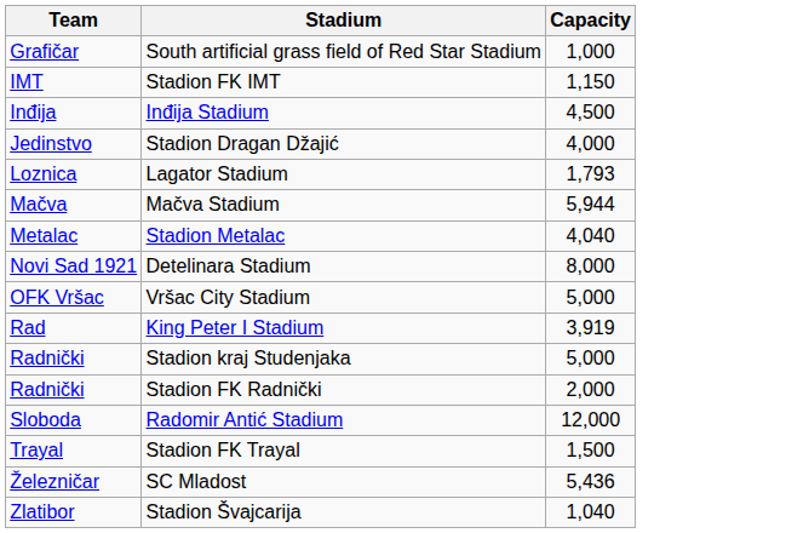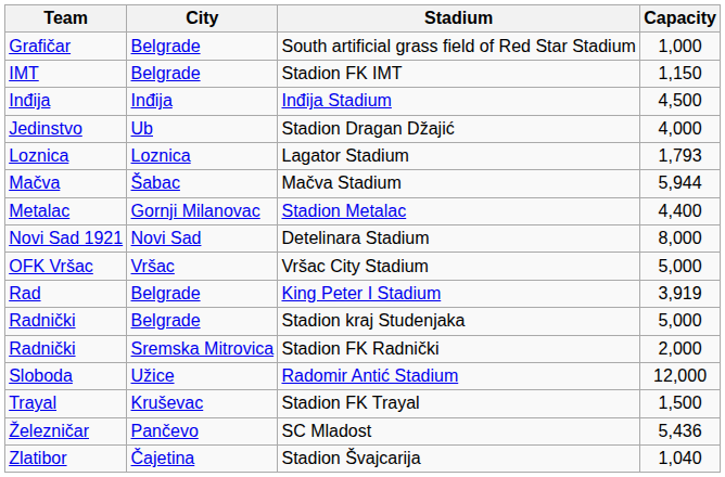+ column: City | Belgrade | Belgrade | Inđija | Ub | Loznica | Šabac | Gornji Milanovac | Novi Sad | Vršac | Belgrade | Belgrade | Sremska Mitrovica | Užice | Kruševac | Pančevo | Čajetina
Stadion Metalac | Capacity: 4,040 -> 4,400
